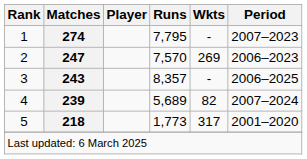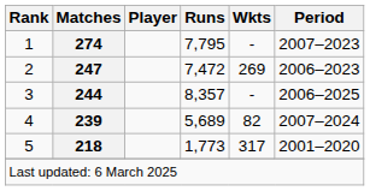2 | Runs: 7,570 -> 7,472
3 | Matches: 243 -> 244
